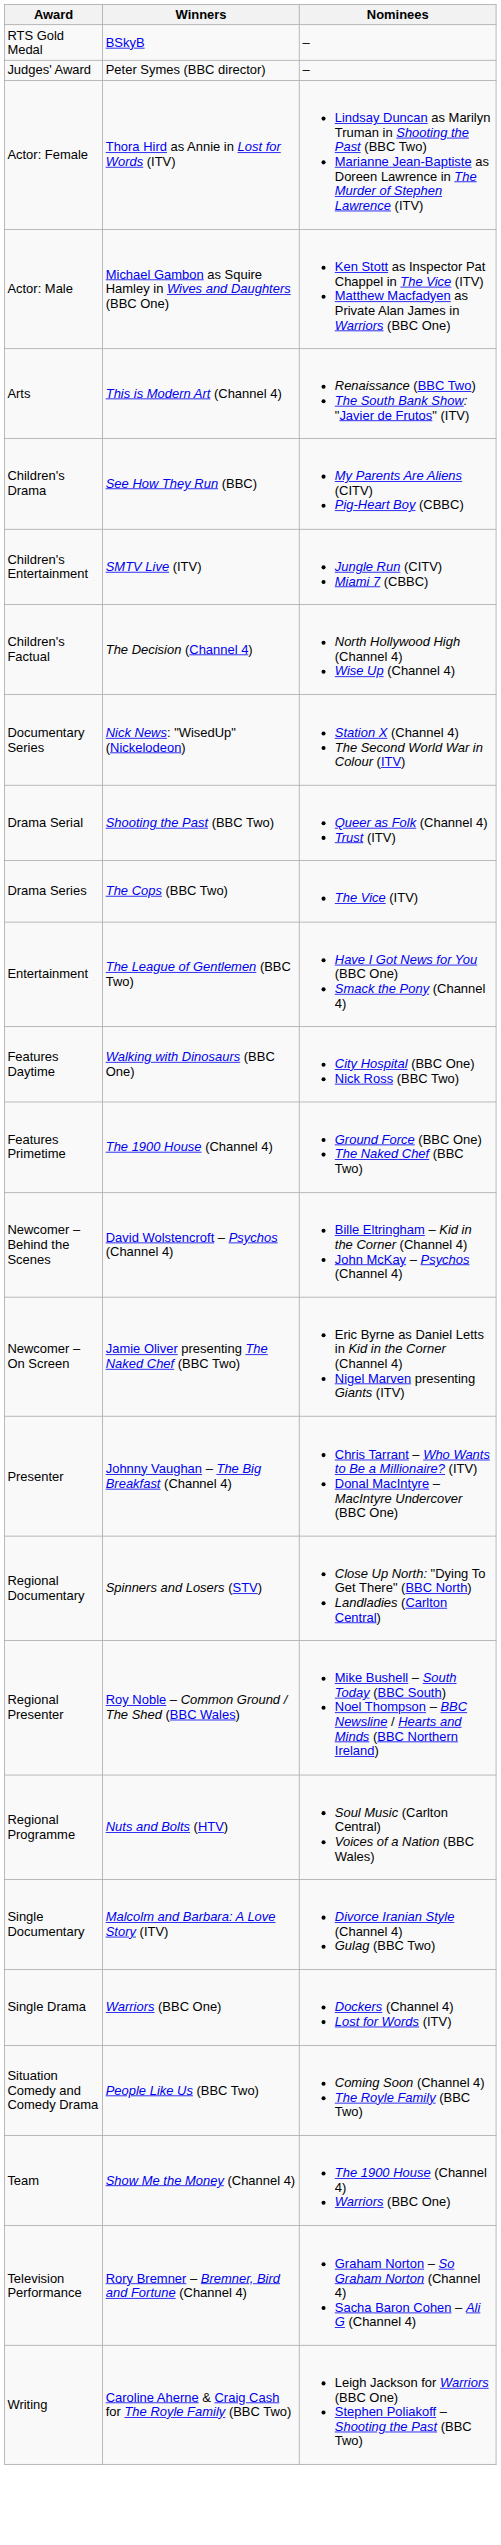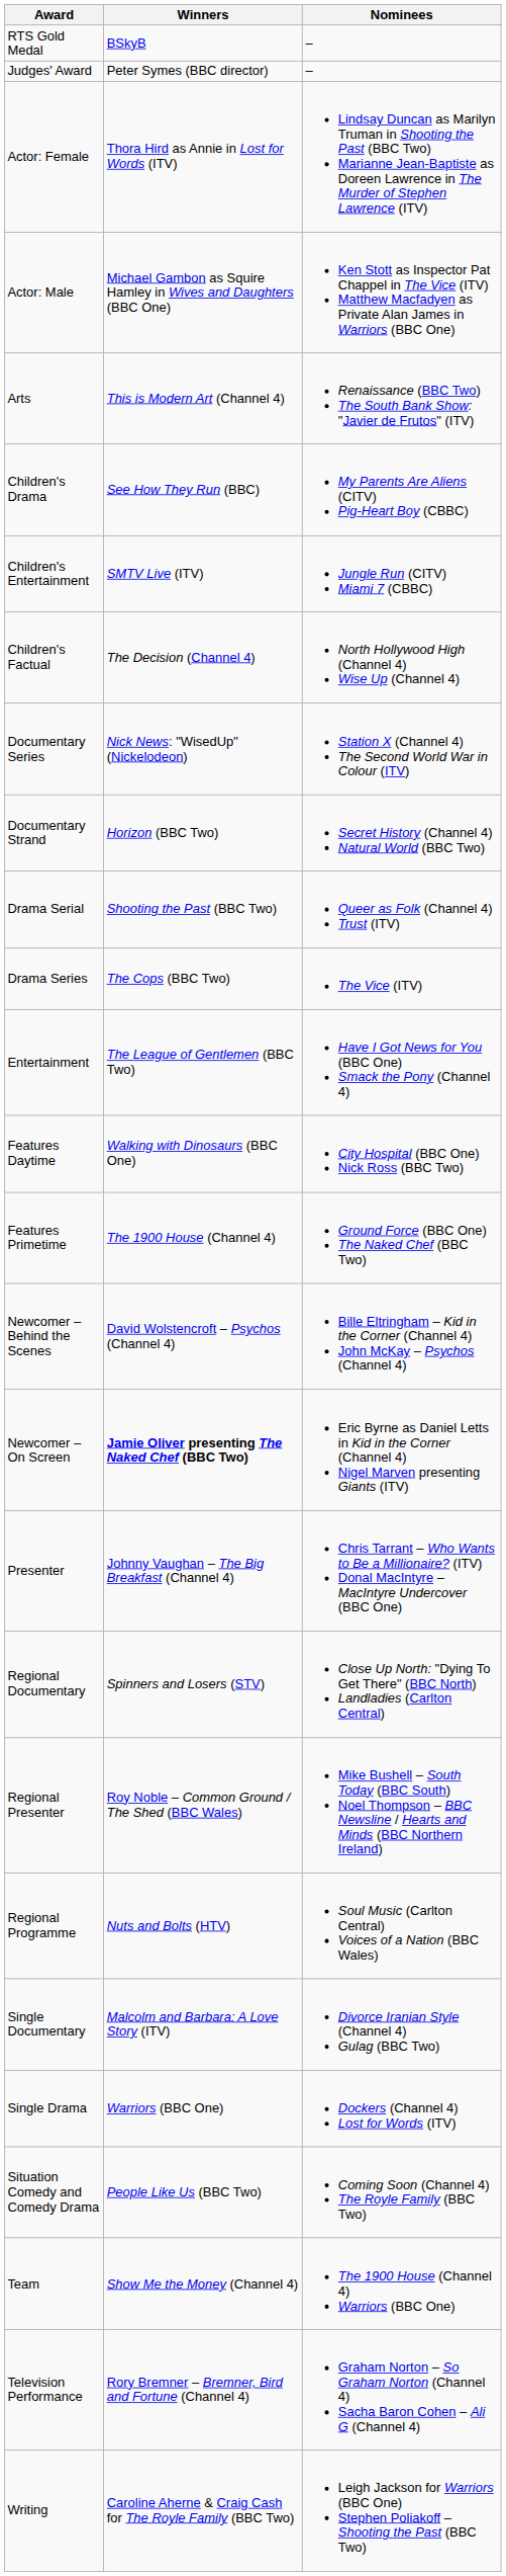+ row: Documentary Strand | Horizon (BBC Two) | Secret History (Channel 4) Natural World (BBC Two)
Newcomer – On Screen | Winners: normal -> bold
